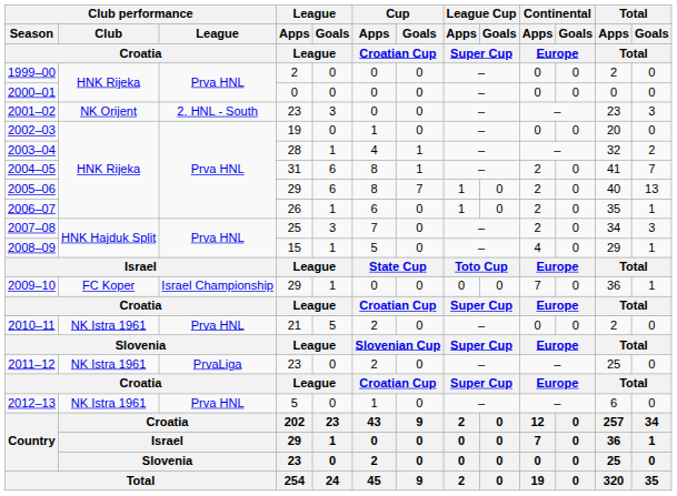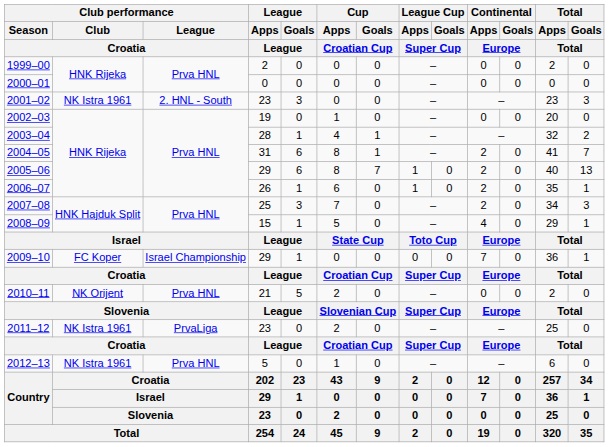2001–02 | Club performance / Club / Croatia: NK Orijent -> NK Istra 1961
2010–11 | Club performance / Club / Croatia: NK Istra 1961 -> NK Orijent
